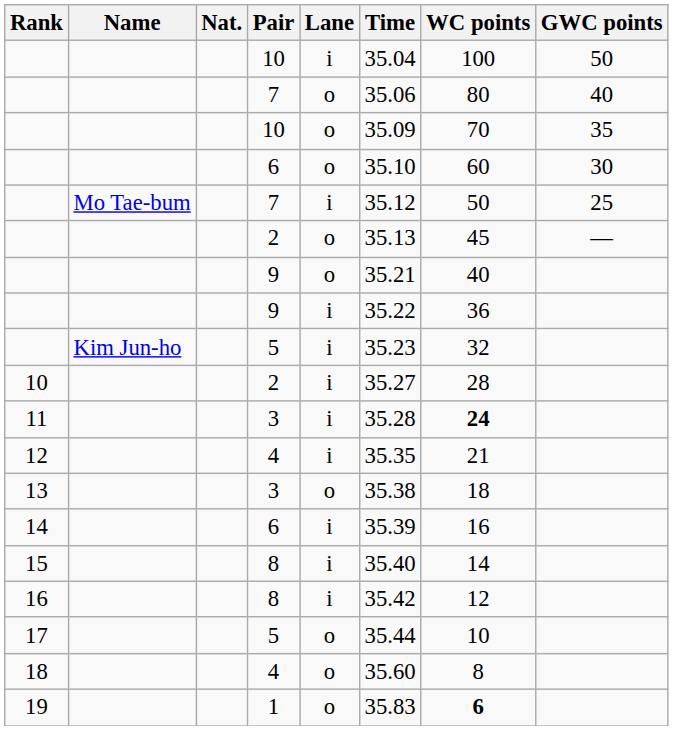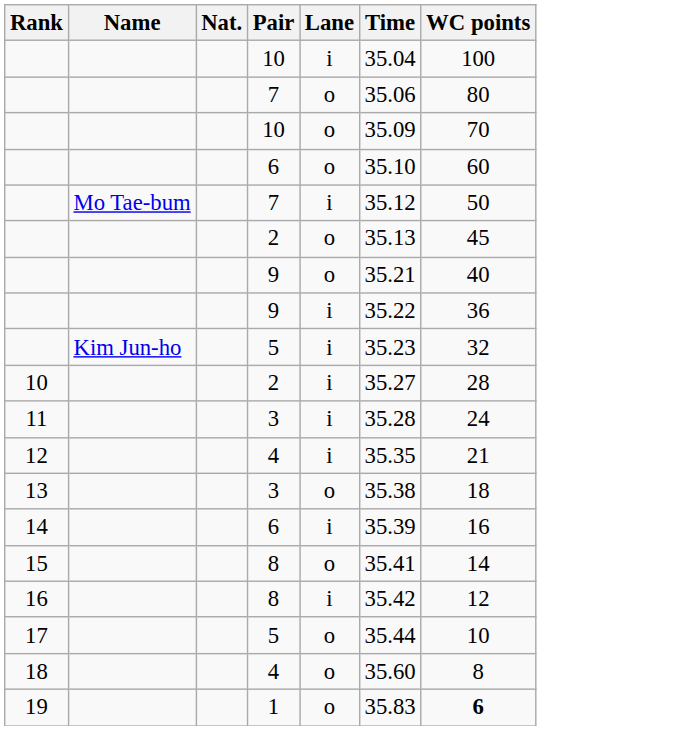- column: GWC points | 50 | 40 | 35 | 30 | 25 | —
11 | WC points: bold -> normal
15 | Lane: i -> o
15 | Time: 35.40 -> 35.41
